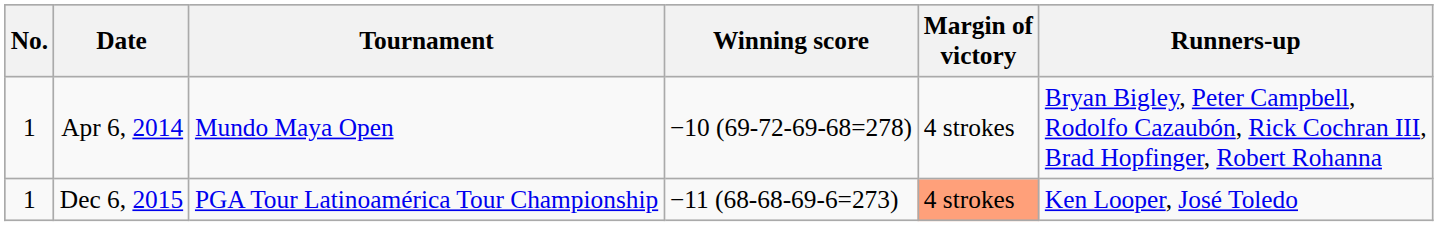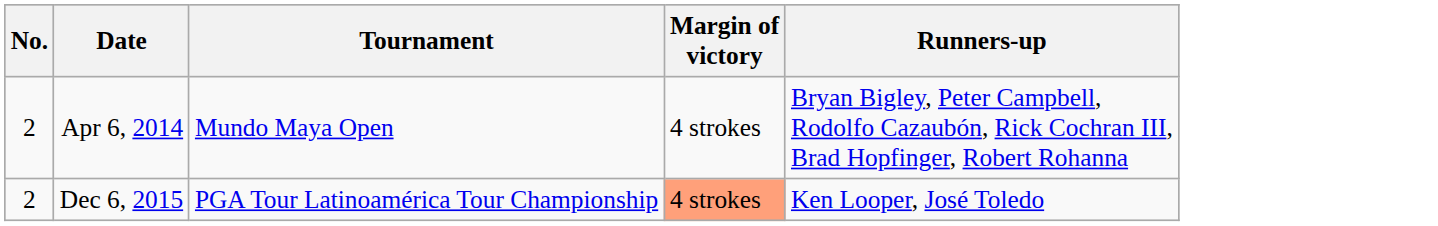- column: Winning score | −10 (69-72-69-68=278) | −11 (68-68-69-6=273)
Apr 6, 2014 | No.: 1 -> 2
Dec 6, 2015 | No.: 1 -> 2
